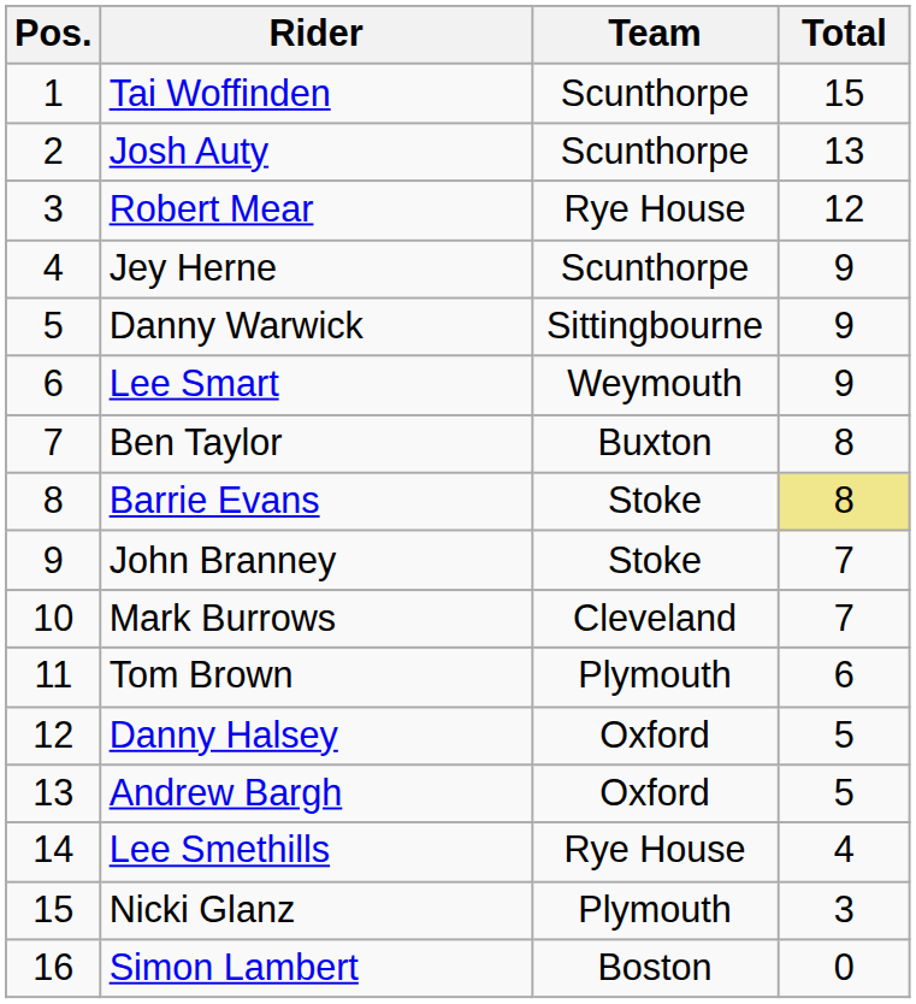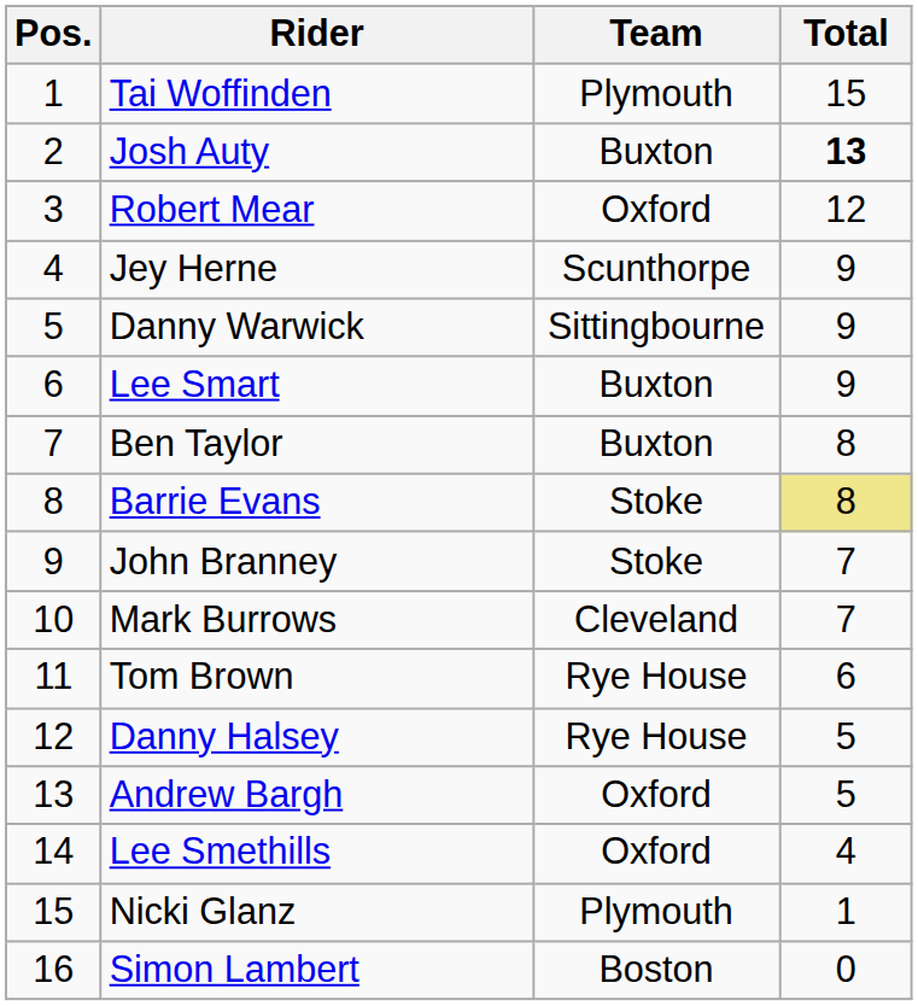Tai Woffinden | Team: Scunthorpe -> Plymouth
Josh Auty | Team: Scunthorpe -> Buxton
Josh Auty | Total: normal -> bold
Robert Mear | Team: Rye House -> Oxford
Lee Smart | Team: Weymouth -> Buxton
Tom Brown | Team: Plymouth -> Rye House
Danny Halsey | Team: Oxford -> Rye House
Lee Smethills | Team: Rye House -> Oxford
Nicki Glanz | Total: 3 -> 1
